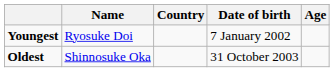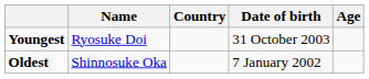Youngest | Date of birth: 7 January 2002 -> 31 October 2003
Oldest | Date of birth: 31 October 2003 -> 7 January 2002
